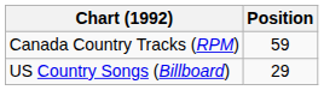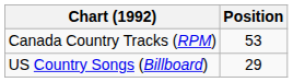Canada Country Tracks (RPM) | Position: 59 -> 53
